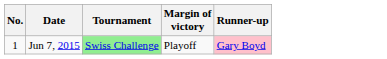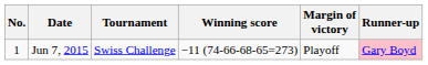+ column: Winning score | −11 (74-66-68-65=273)
Jun 7, 2015 | Tournament: lightgreen background -> no background
